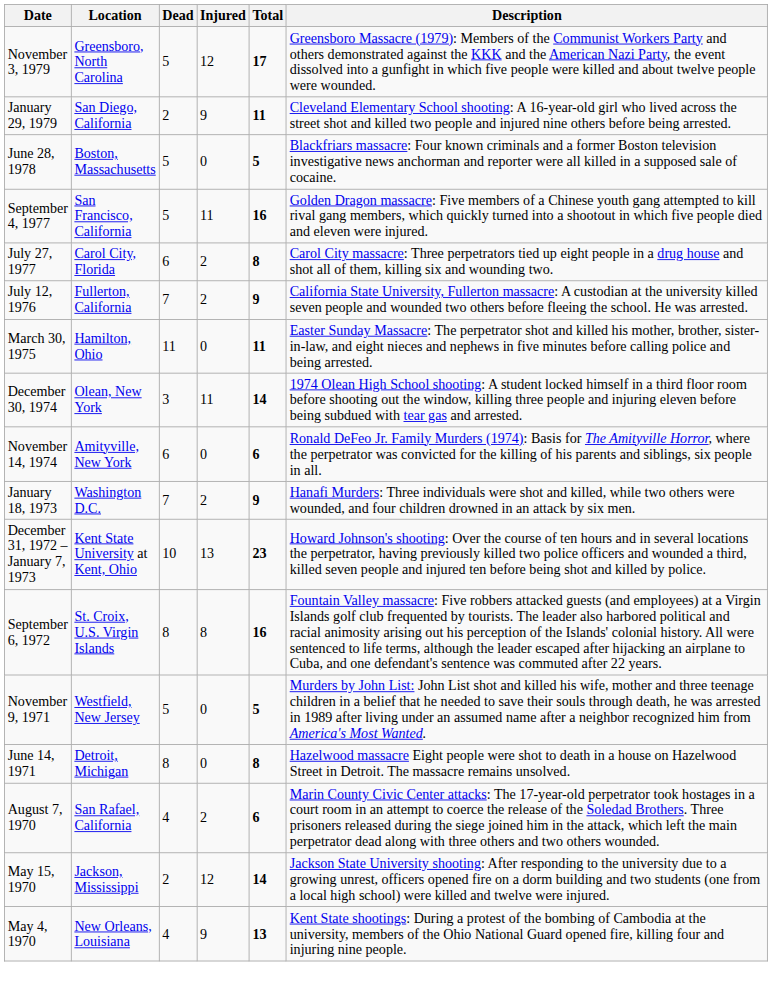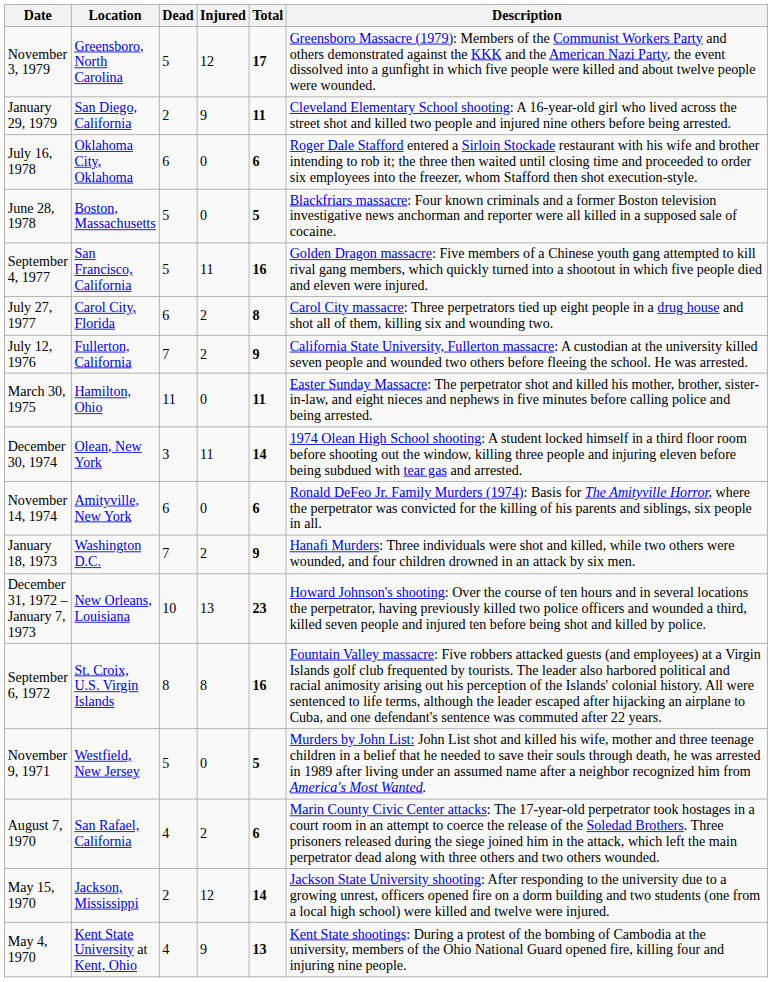+ row: July 16, 1978 | Oklahoma City, Oklahoma | 6 | 0 | 6 | Roger Dale Stafford entered a Sirloin Stockade restaurant with his wife and brother intending to rob it; the three then waited until closing time and proceeded to order six employees into the freezer, whom Stafford then shot execution-style.
December 31, 1972 – January 7, 1973 | Location: Kent State University at Kent, Ohio -> New Orleans, Louisiana
- row: June 14, 1971 | Detroit, Michigan | 8 | 0 | 8 | Hazelwood massacre Eight people were shot to death in a house on Hazelwood Street in Detroit. The massacre remains unsolved.
May 4, 1970 | Location: New Orleans, Louisiana -> Kent State University at Kent, Ohio
